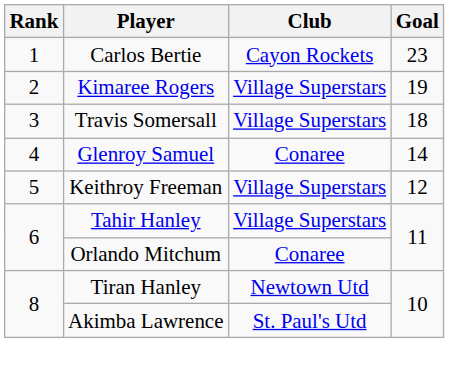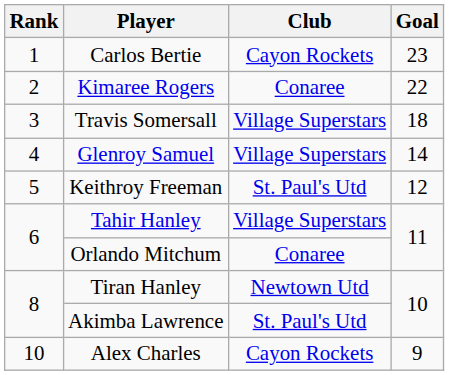Kimaree Rogers | Club: Village Superstars -> Conaree
Kimaree Rogers | Goal: 19 -> 22
Glenroy Samuel | Club: Conaree -> Village Superstars
Keithroy Freeman | Club: Village Superstars -> St. Paul's Utd
+ row: 10 | Alex Charles | Cayon Rockets | 9
